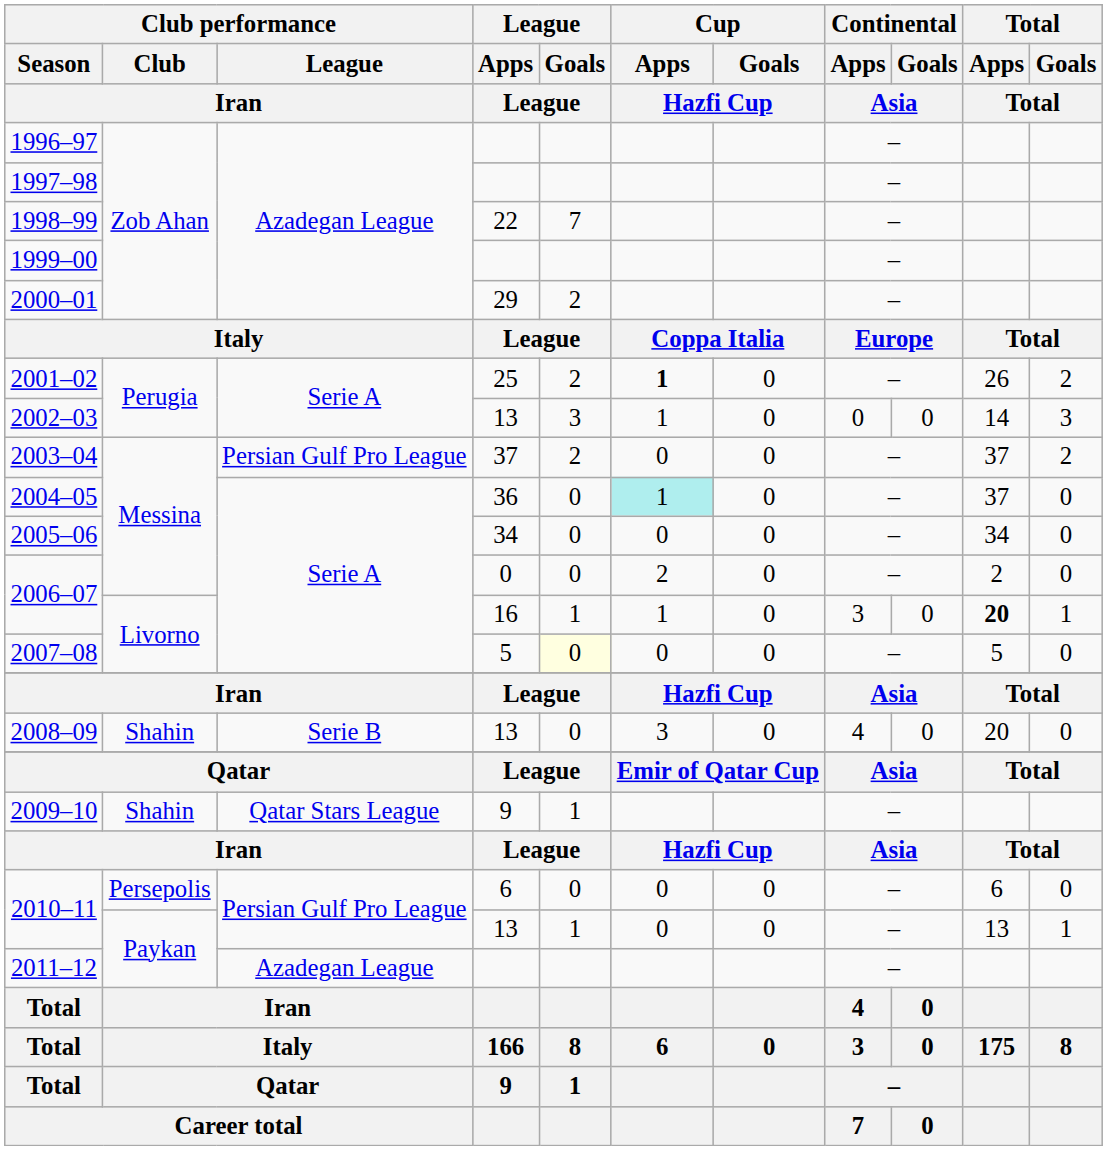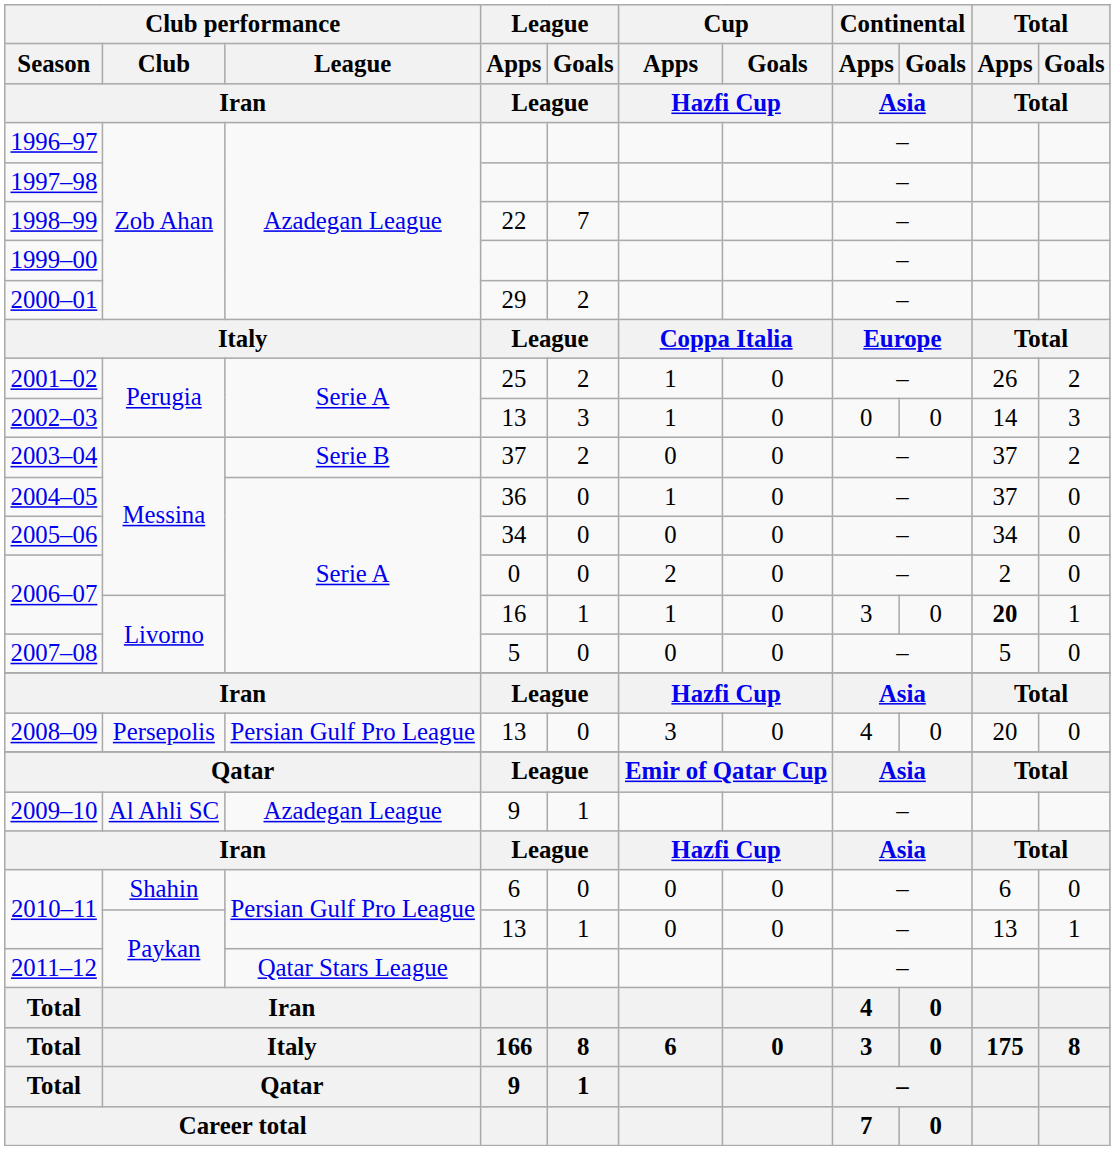2001–02 | Cup / Apps / Hazfi Cup: bold -> normal
2003–04 | Club performance / League / Iran: Persian Gulf Pro League -> Serie B
2004–05 | Cup / Apps / Hazfi Cup: paleturquoise background -> no background
2007–08 | League / Goals / League: lightyellow background -> no background
2008–09 | Club performance / Club / Iran: Shahin -> Persepolis
2008–09 | Club performance / League / Iran: Serie B -> Persian Gulf Pro League
2009–10 | Club performance / Club / Iran: Shahin -> Al Ahli SC
2009–10 | Club performance / League / Iran: Qatar Stars League -> Azadegan League
2010–11 / 6 | Club performance / Club / Iran: Persepolis -> Shahin
2011–12 | Club performance / League / Iran: Azadegan League -> Qatar Stars League
